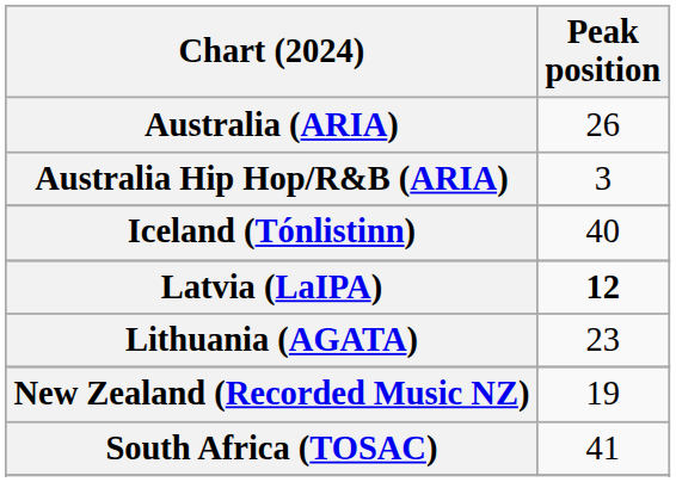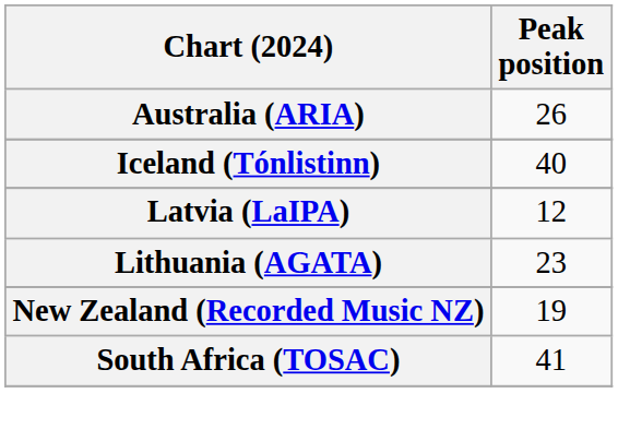- row: Australia Hip Hop/R&B (ARIA) | 3
Latvia (LaIPA) | Peak position: bold -> normal
